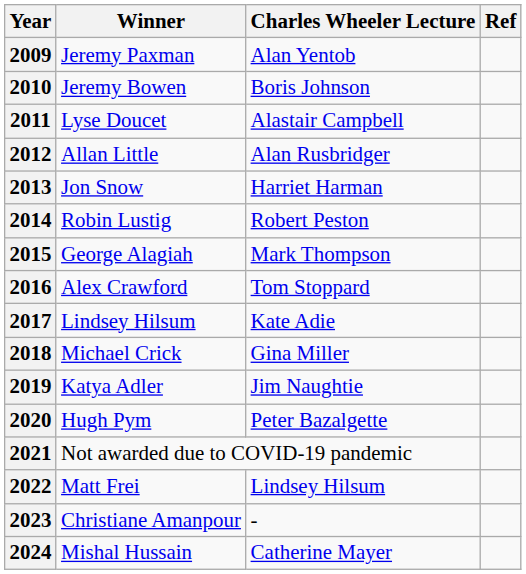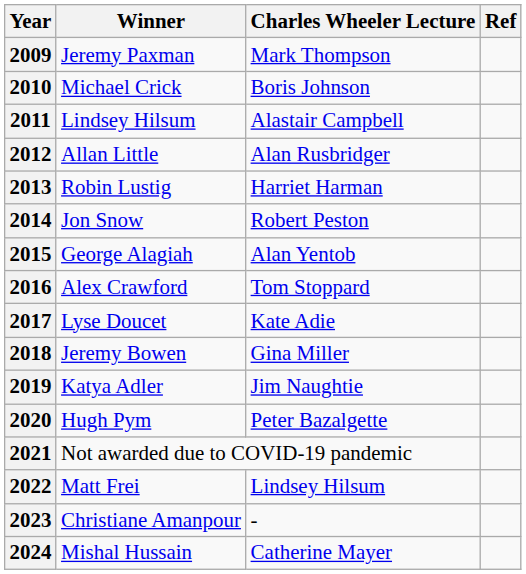2009 | Charles Wheeler Lecture: Alan Yentob -> Mark Thompson
2010 | Winner: Jeremy Bowen -> Michael Crick
2011 | Winner: Lyse Doucet -> Lindsey Hilsum
2013 | Winner: Jon Snow -> Robin Lustig
2014 | Winner: Robin Lustig -> Jon Snow
2015 | Charles Wheeler Lecture: Mark Thompson -> Alan Yentob
2017 | Winner: Lindsey Hilsum -> Lyse Doucet
2018 | Winner: Michael Crick -> Jeremy Bowen
